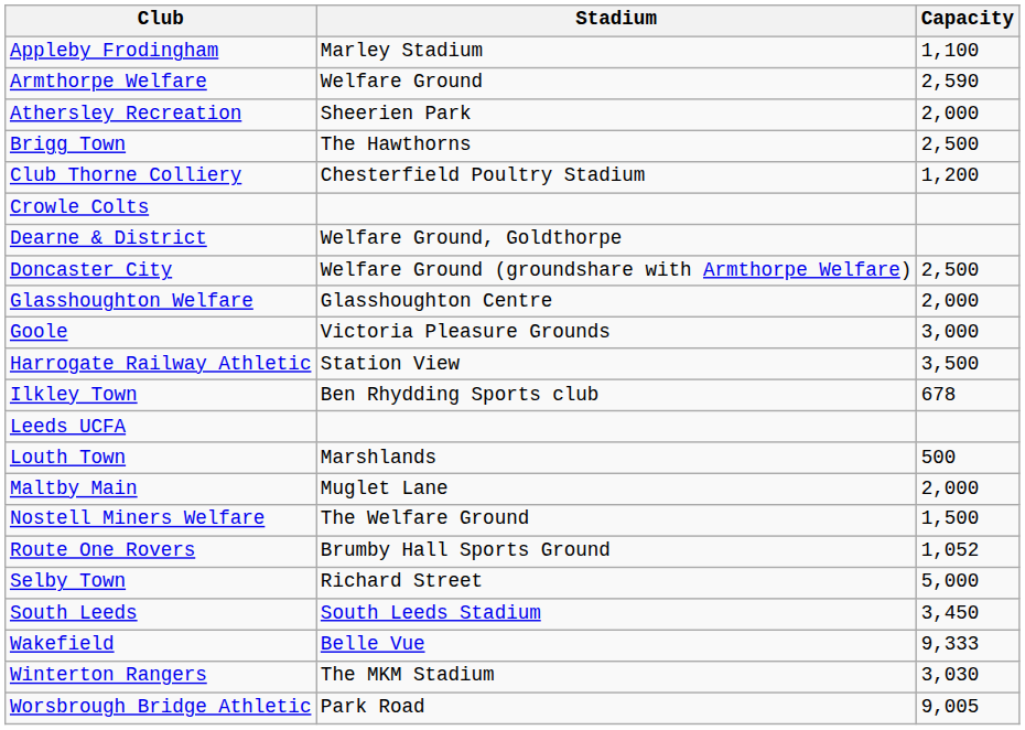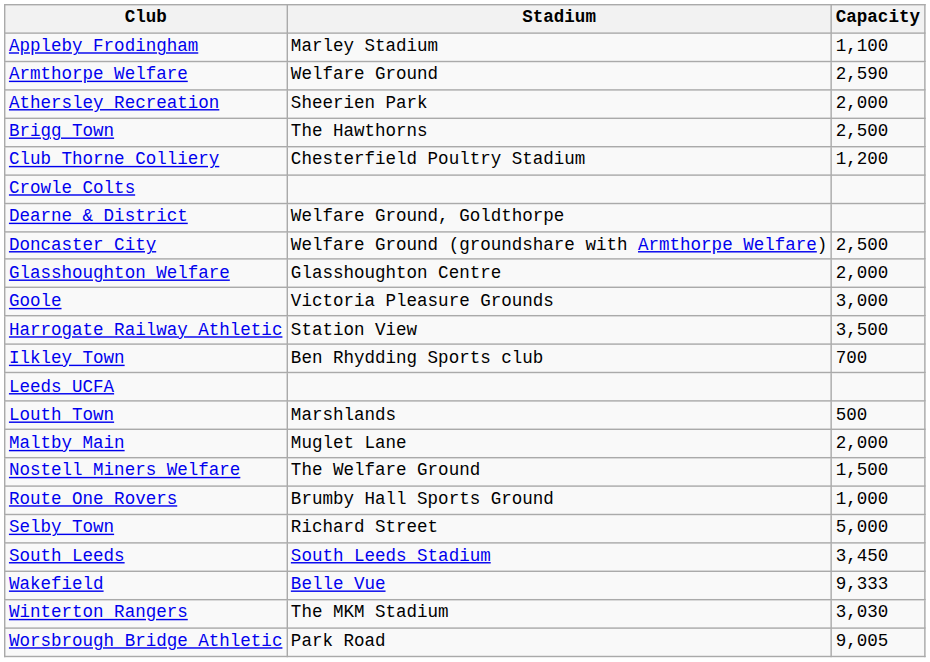Ilkley Town | Capacity: 678 -> 700
Route One Rovers | Capacity: 1,052 -> 1,000
